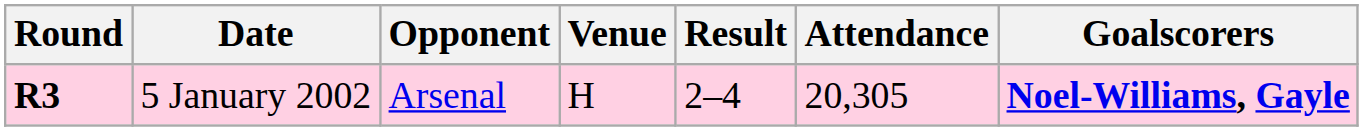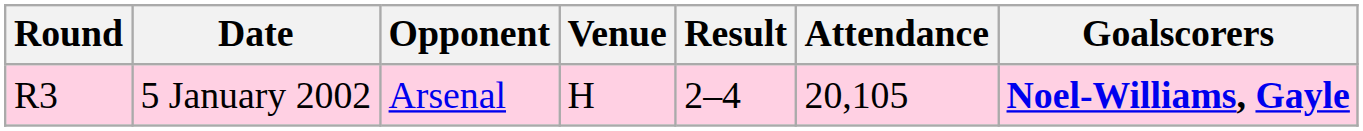5 January 2002 | Round: bold -> normal
5 January 2002 | Attendance: 20,305 -> 20,105
